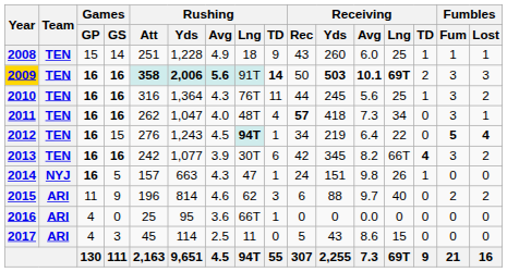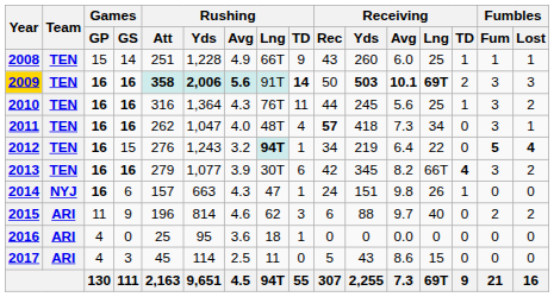2008 | Rushing / Lng: 18 -> 66T
2012 | Rushing / Avg: 4.5 -> 3.2
2013 | Rushing / Att: 242 -> 279
2014 | Games / GS: 5 -> 6
2016 | Rushing / Lng: 66T -> 18
